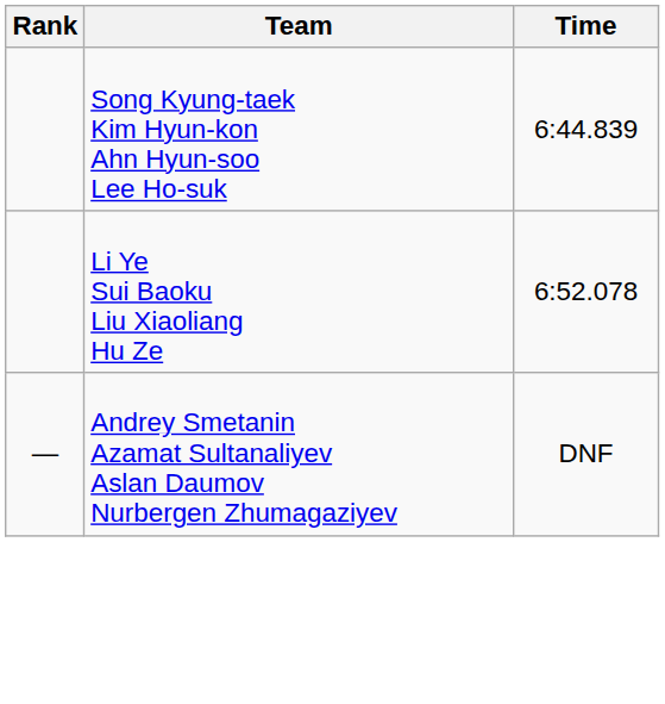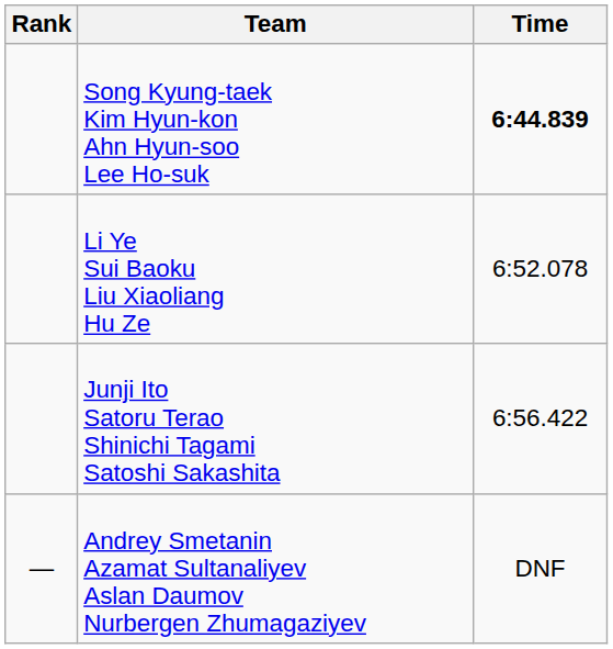Song Kyung-taek Kim Hyun-kon Ahn Hyun-soo Lee Ho-suk | Time: normal -> bold
+ row: Junji Ito Satoru Terao Shinichi Tagami Satoshi Sakashita | 6:56.422
